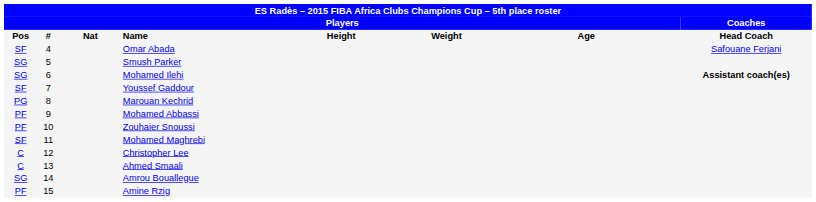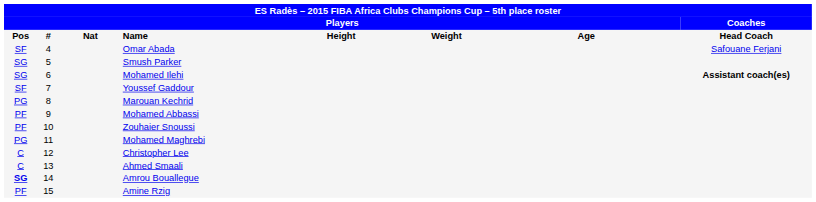Mohamed Maghrebi | column 1: SF -> PG
Amrou Bouallegue | column 1: normal -> bold
